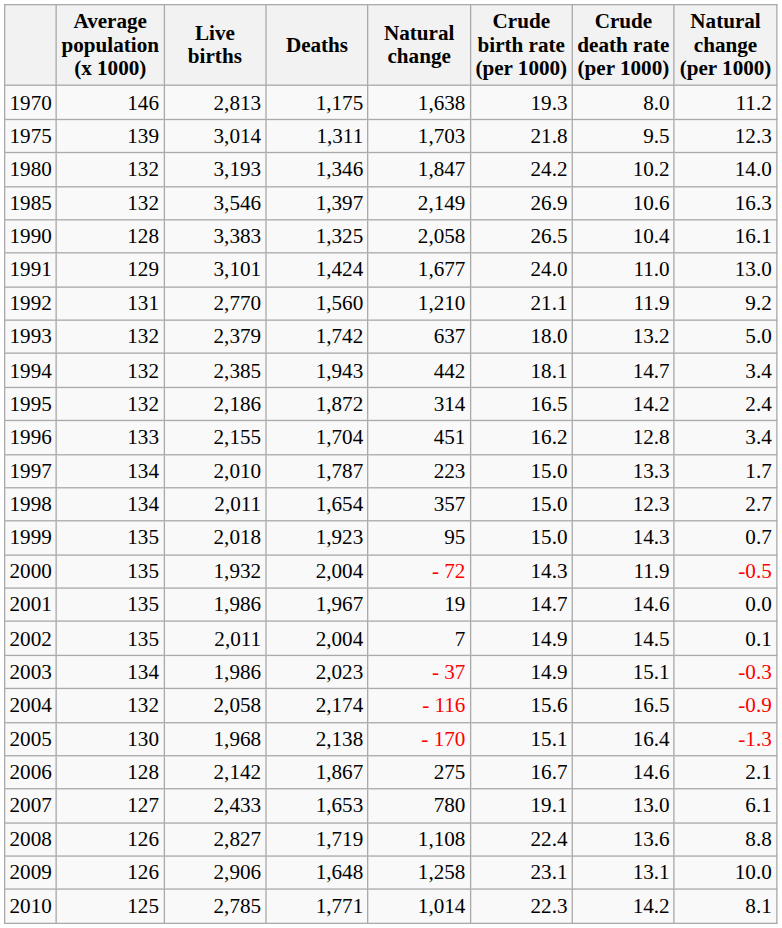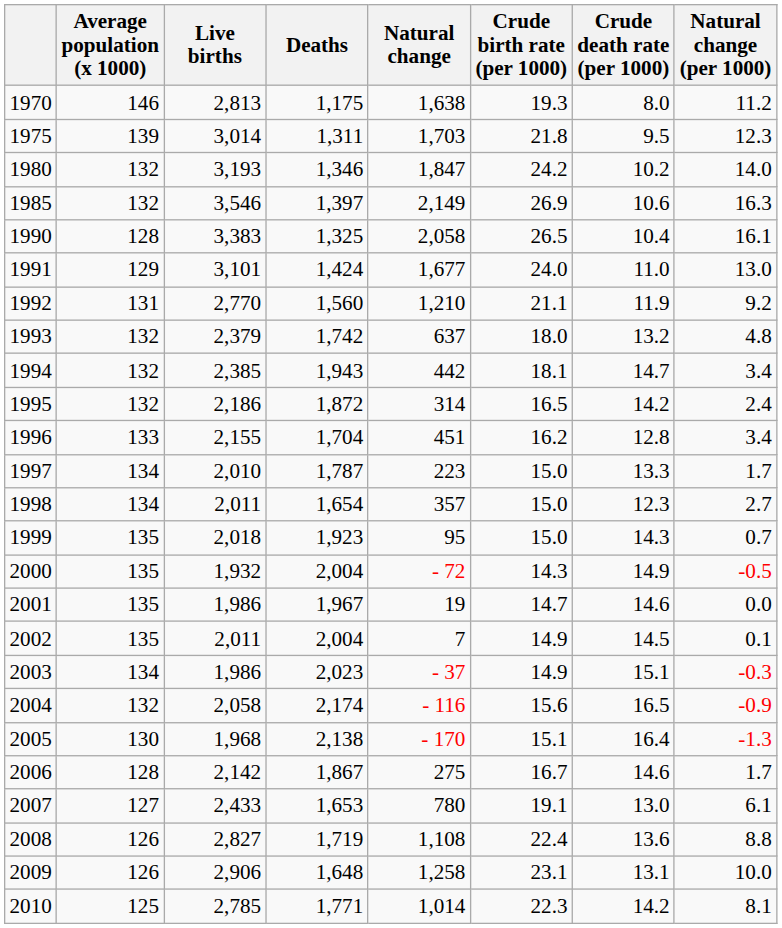1993 | Natural change (per 1000): 5.0 -> 4.8
2000 | Crude death rate (per 1000): 11.9 -> 14.9
2006 | Natural change (per 1000): 2.1 -> 1.7
